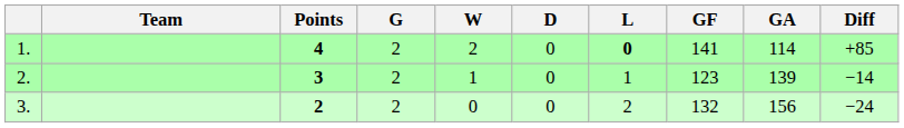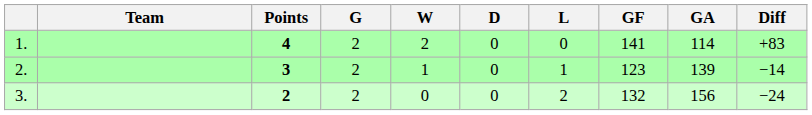1. | L: bold -> normal
1. | Diff: +85 -> +83
